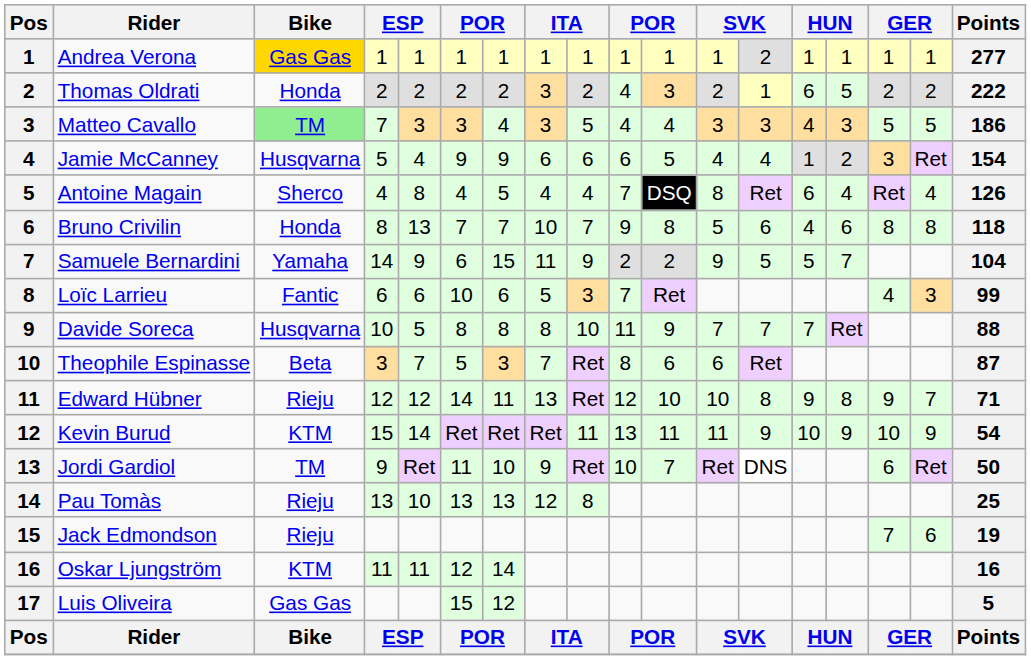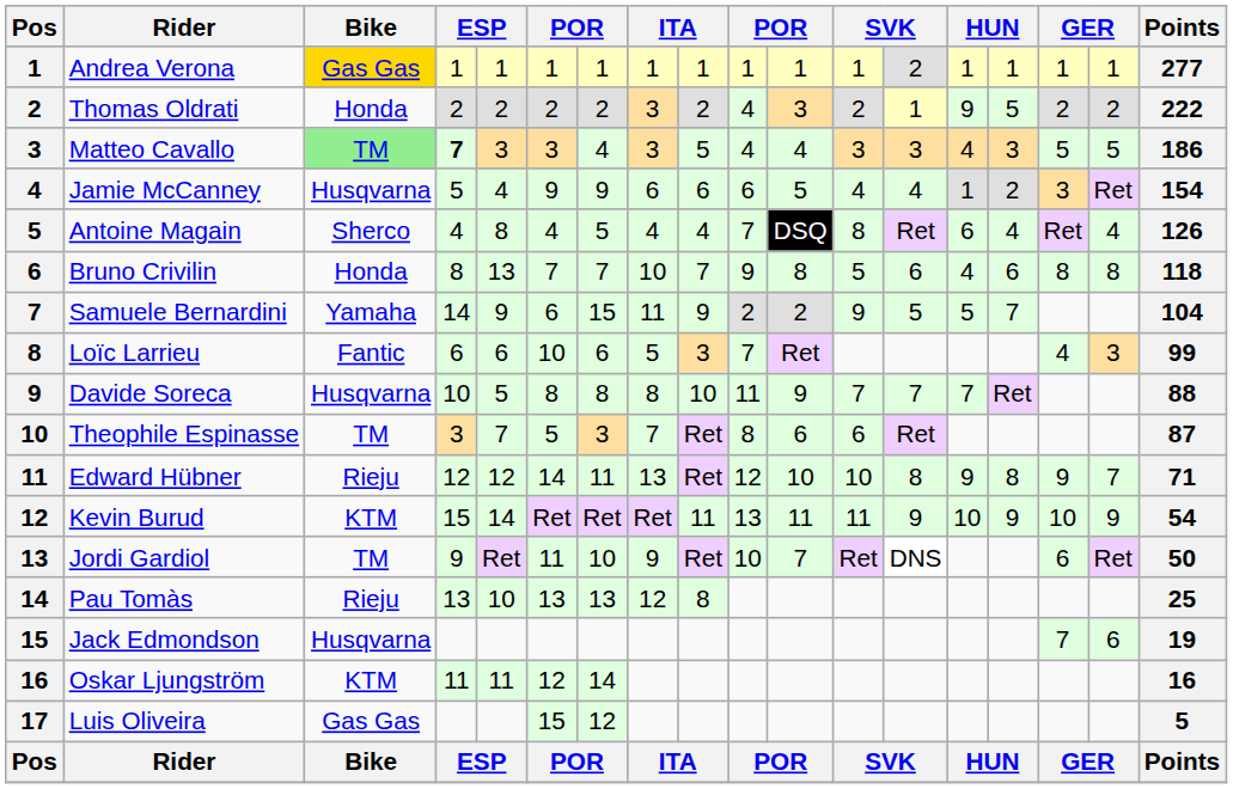Thomas Oldrati | column 14: 6 -> 9
Matteo Cavallo | column 4: normal -> bold
Theophile Espinasse | Bike: Beta -> TM
Jack Edmondson | Bike: Rieju -> Husqvarna
